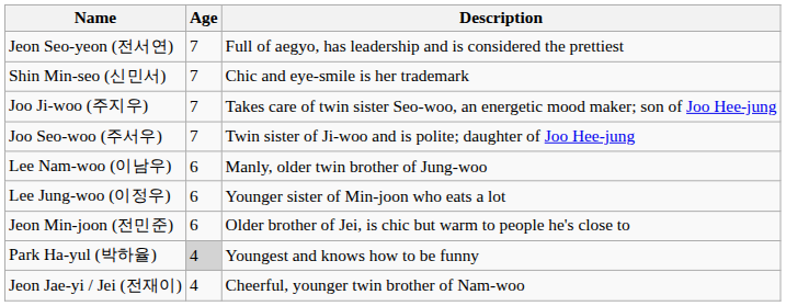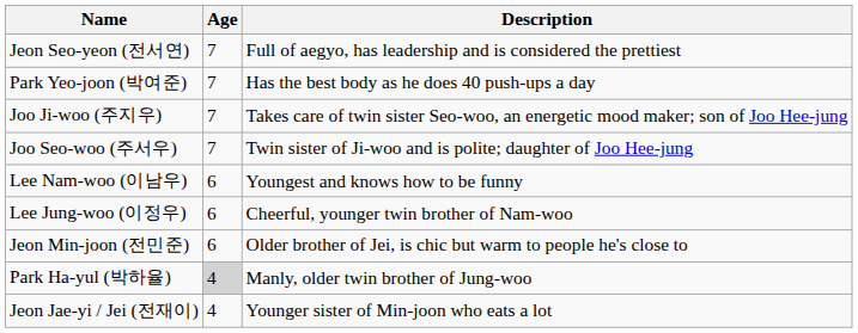- row: Shin Min-seo (신민서) | 7 | Chic and eye-smile is her trademark
+ row: Park Yeo-joon (박여준) | 7 | Has the best body as he does 40 push-ups a day
Lee Nam-woo (이남우) | Description: Manly, older twin brother of Jung-woo -> Youngest and knows how to be funny
Lee Jung-woo (이정우) | Description: Younger sister of Min-joon who eats a lot -> Cheerful, younger twin brother of Nam-woo
Park Ha-yul (박하율) | Description: Youngest and knows how to be funny -> Manly, older twin brother of Jung-woo
Jeon Jae-yi / Jei (전재이) | Description: Cheerful, younger twin brother of Nam-woo -> Younger sister of Min-joon who eats a lot
